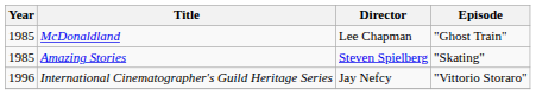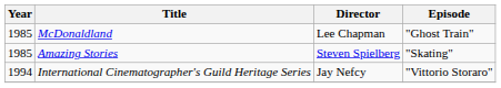International Cinematographer's Guild Heritage Series | Year: 1996 -> 1994
